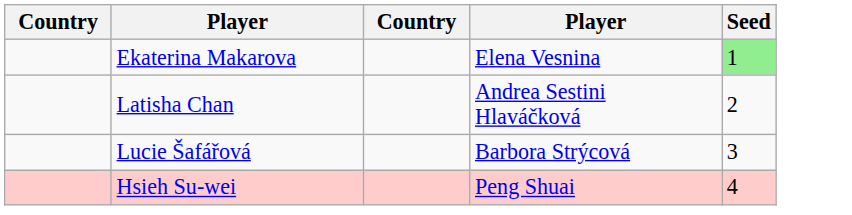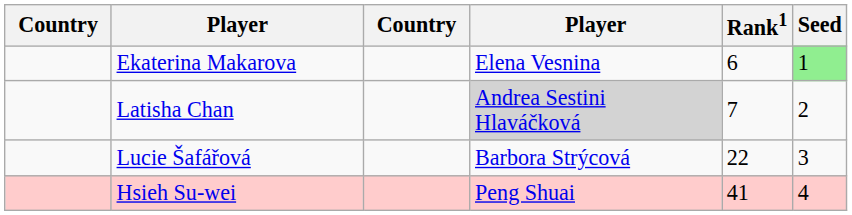+ column: Rank1 | 6 | 7 | 22 | 41
Latisha Chan | column 4: no background -> lightgrey background
